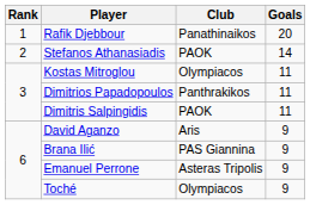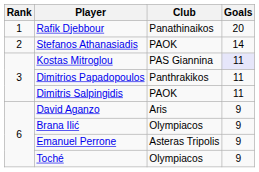Kostas Mitroglou | Club: Olympiacos -> PAS Giannina
Kostas Mitroglou | Goals: no background -> lavender background
Brana Ilić | Club: PAS Giannina -> Olympiacos
